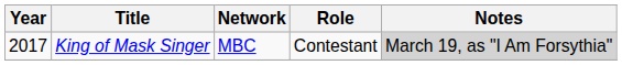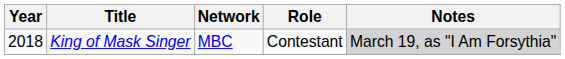King of Mask Singer | Year: 2017 -> 2018
